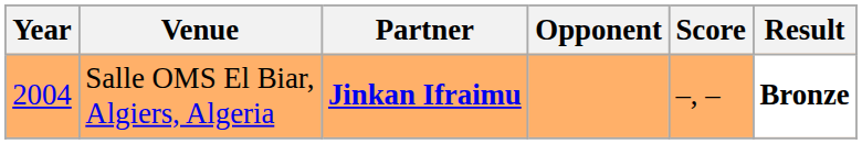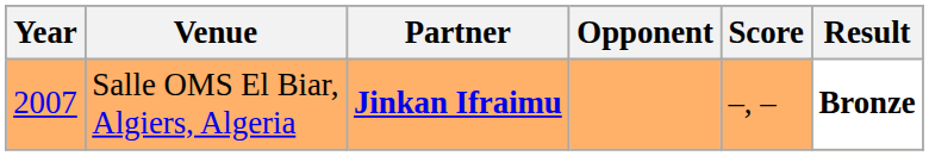Salle OMS El Biar, Algiers, Algeria | Year: 2004 -> 2007
